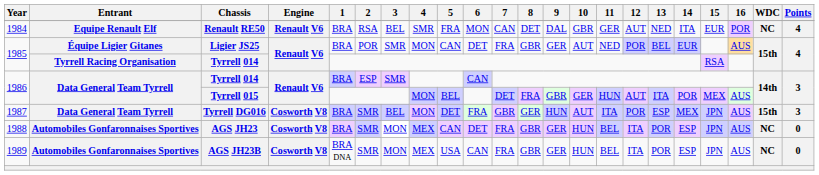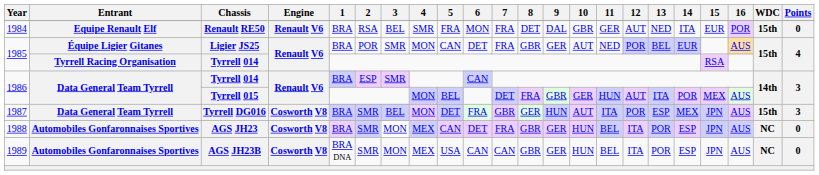Renault RE50 | 7: CAN -> FRA
Renault RE50 | WDC: NC -> 15th
Renault RE50 | Points: 4 -> 0
AGS JH23B | 7: FRA -> CAN
